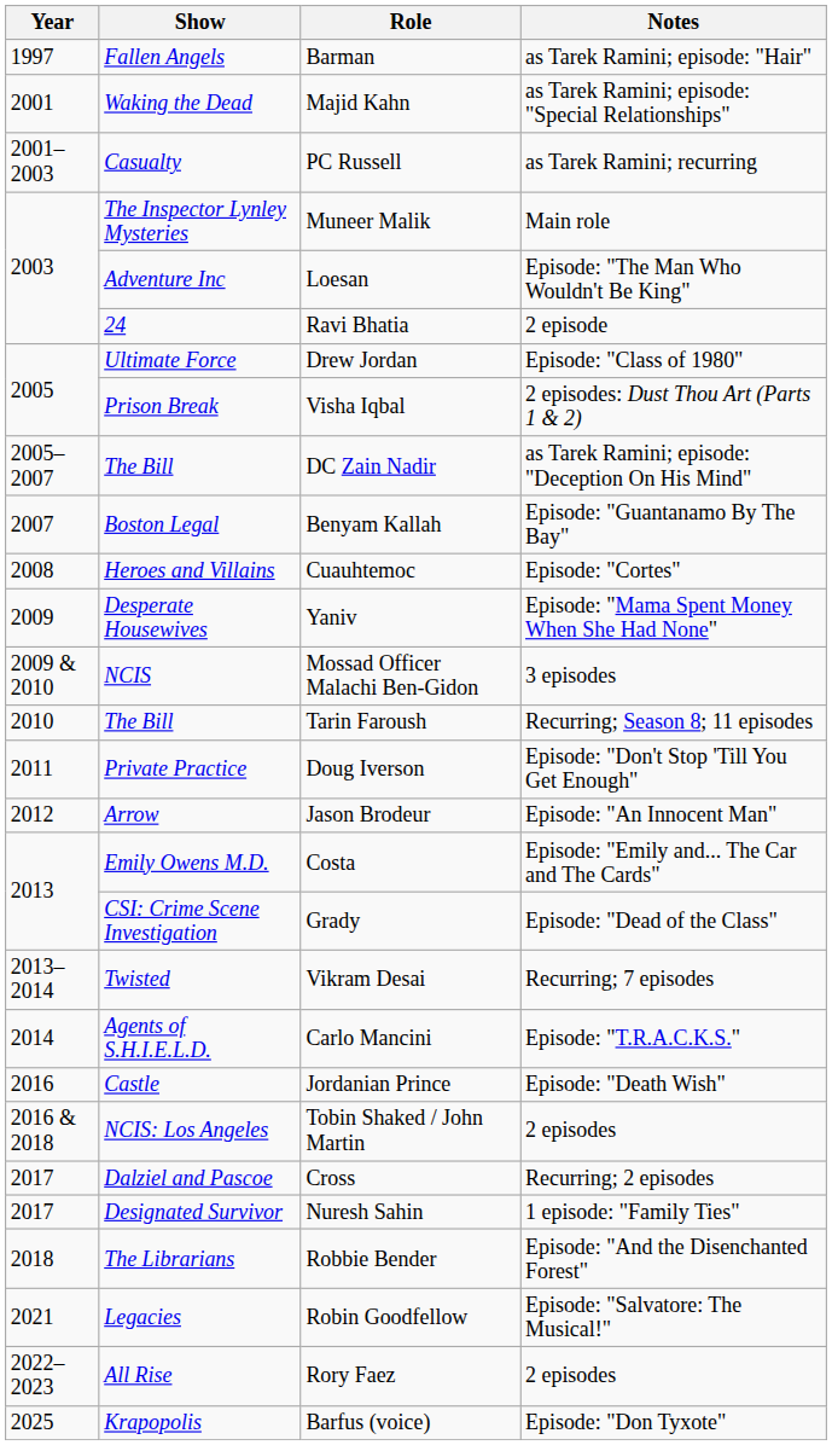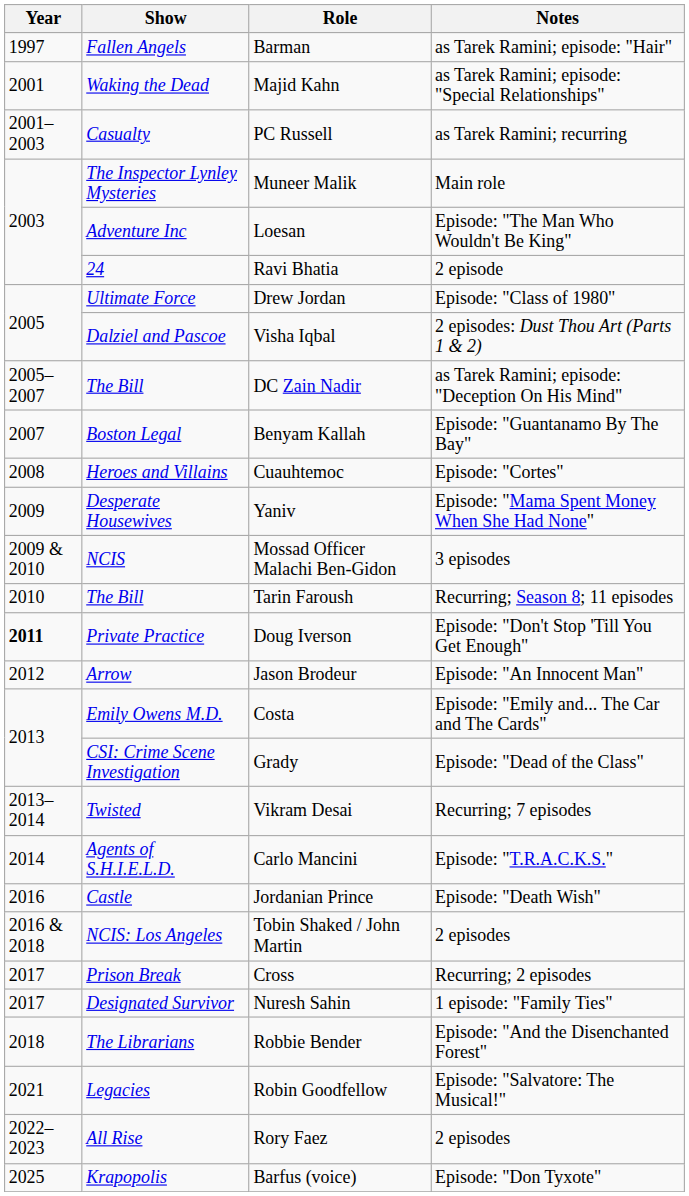Visha Iqbal | Show: Prison Break -> Dalziel and Pascoe
Doug Iverson | Year: normal -> bold
Cross | Show: Dalziel and Pascoe -> Prison Break
